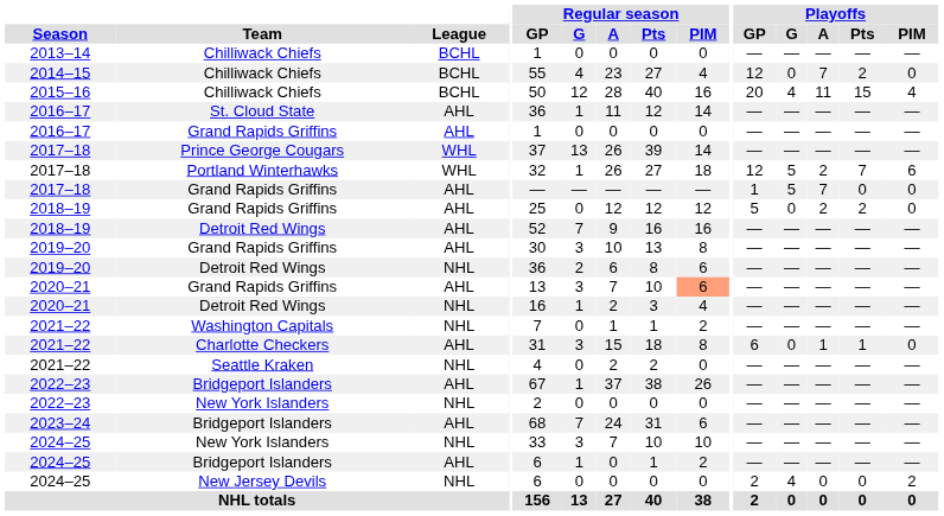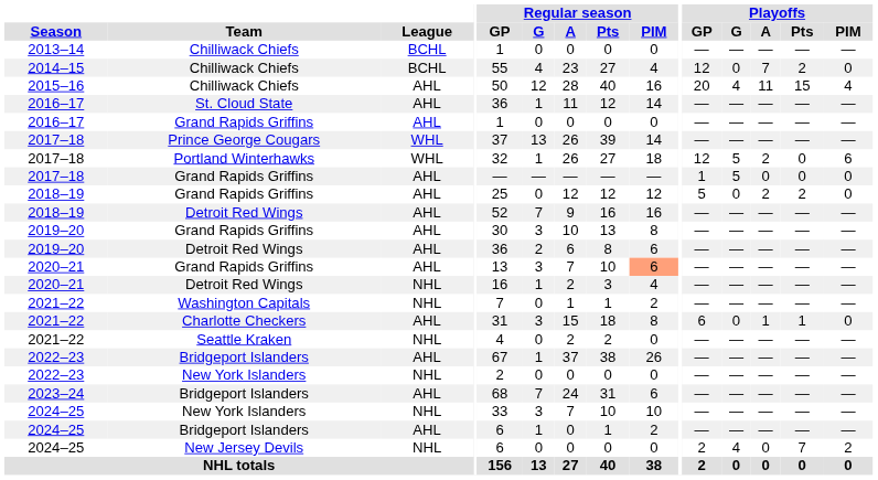2015–16 | League: BCHL -> AHL
2017–18 / Portland Winterhawks | Playoffs / Pts: 7 -> 0
2017–18 / Grand Rapids Griffins | Playoffs / A: 7 -> 0
2019–20 / Detroit Red Wings | League: NHL -> AHL
2024–25 / New Jersey Devils | Playoffs / Pts: 0 -> 7
